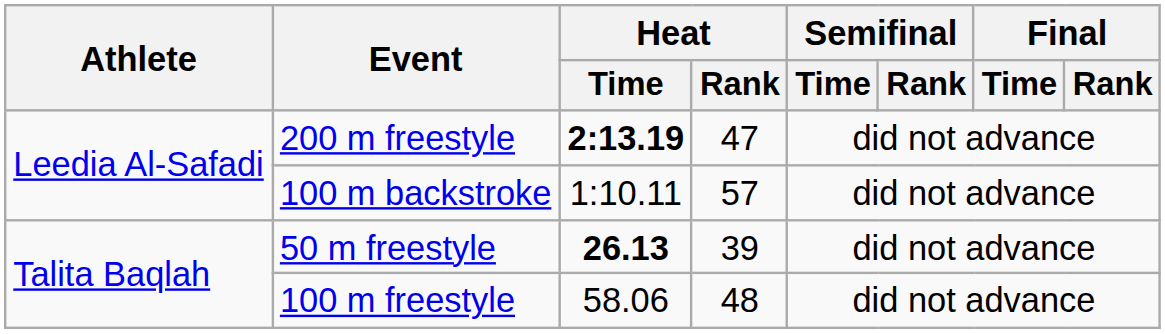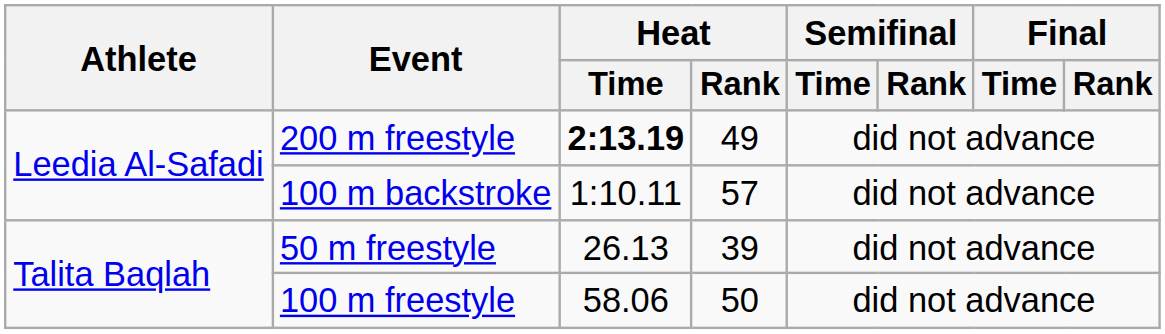200 m freestyle | Heat / Rank: 47 -> 49
50 m freestyle | Heat / Time: bold -> normal
100 m freestyle | Heat / Rank: 48 -> 50
